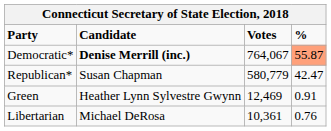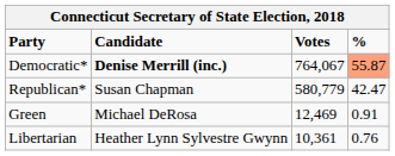Green | Candidate: Heather Lynn Sylvestre Gwynn -> Michael DeRosa
Libertarian | Candidate: Michael DeRosa -> Heather Lynn Sylvestre Gwynn
